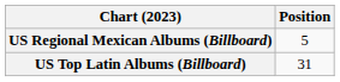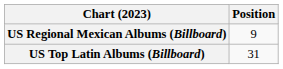US Regional Mexican Albums (Billboard) | Position: 5 -> 9
